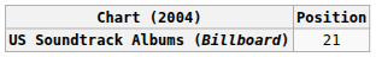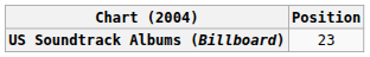US Soundtrack Albums (Billboard) | Position: 21 -> 23
